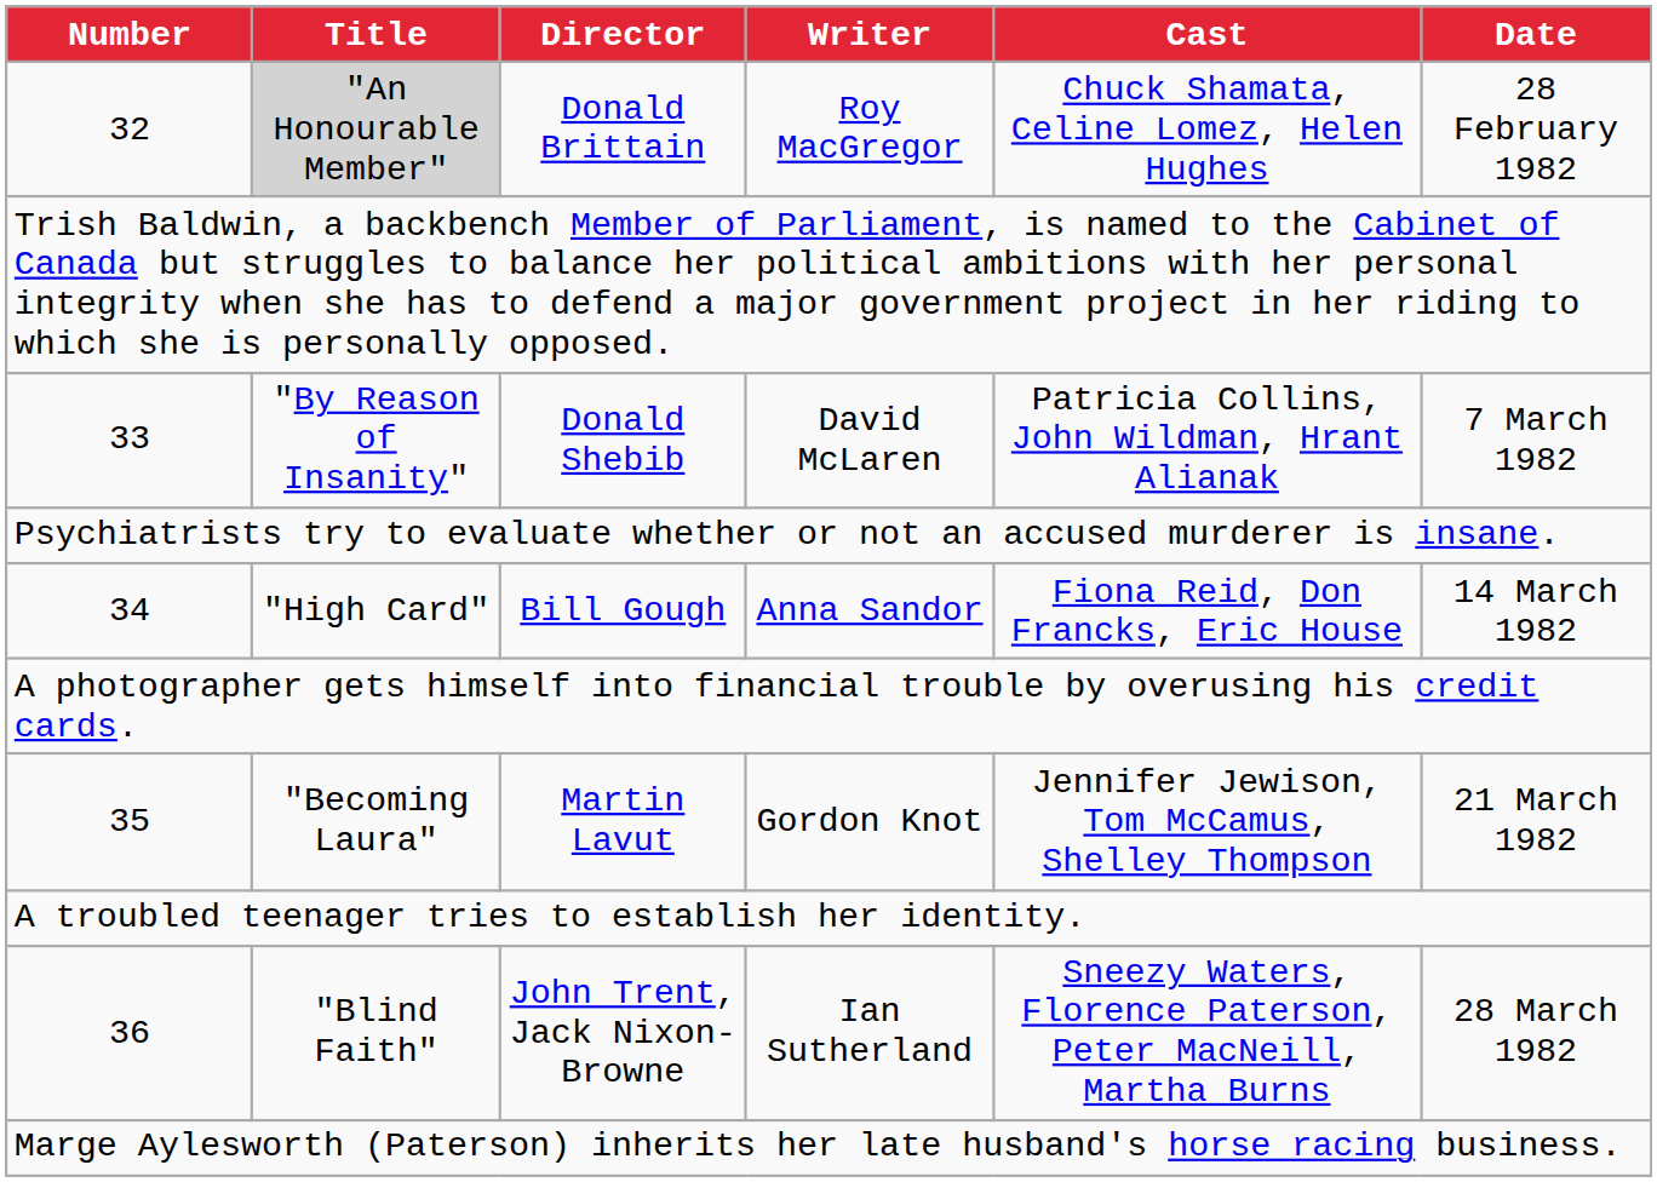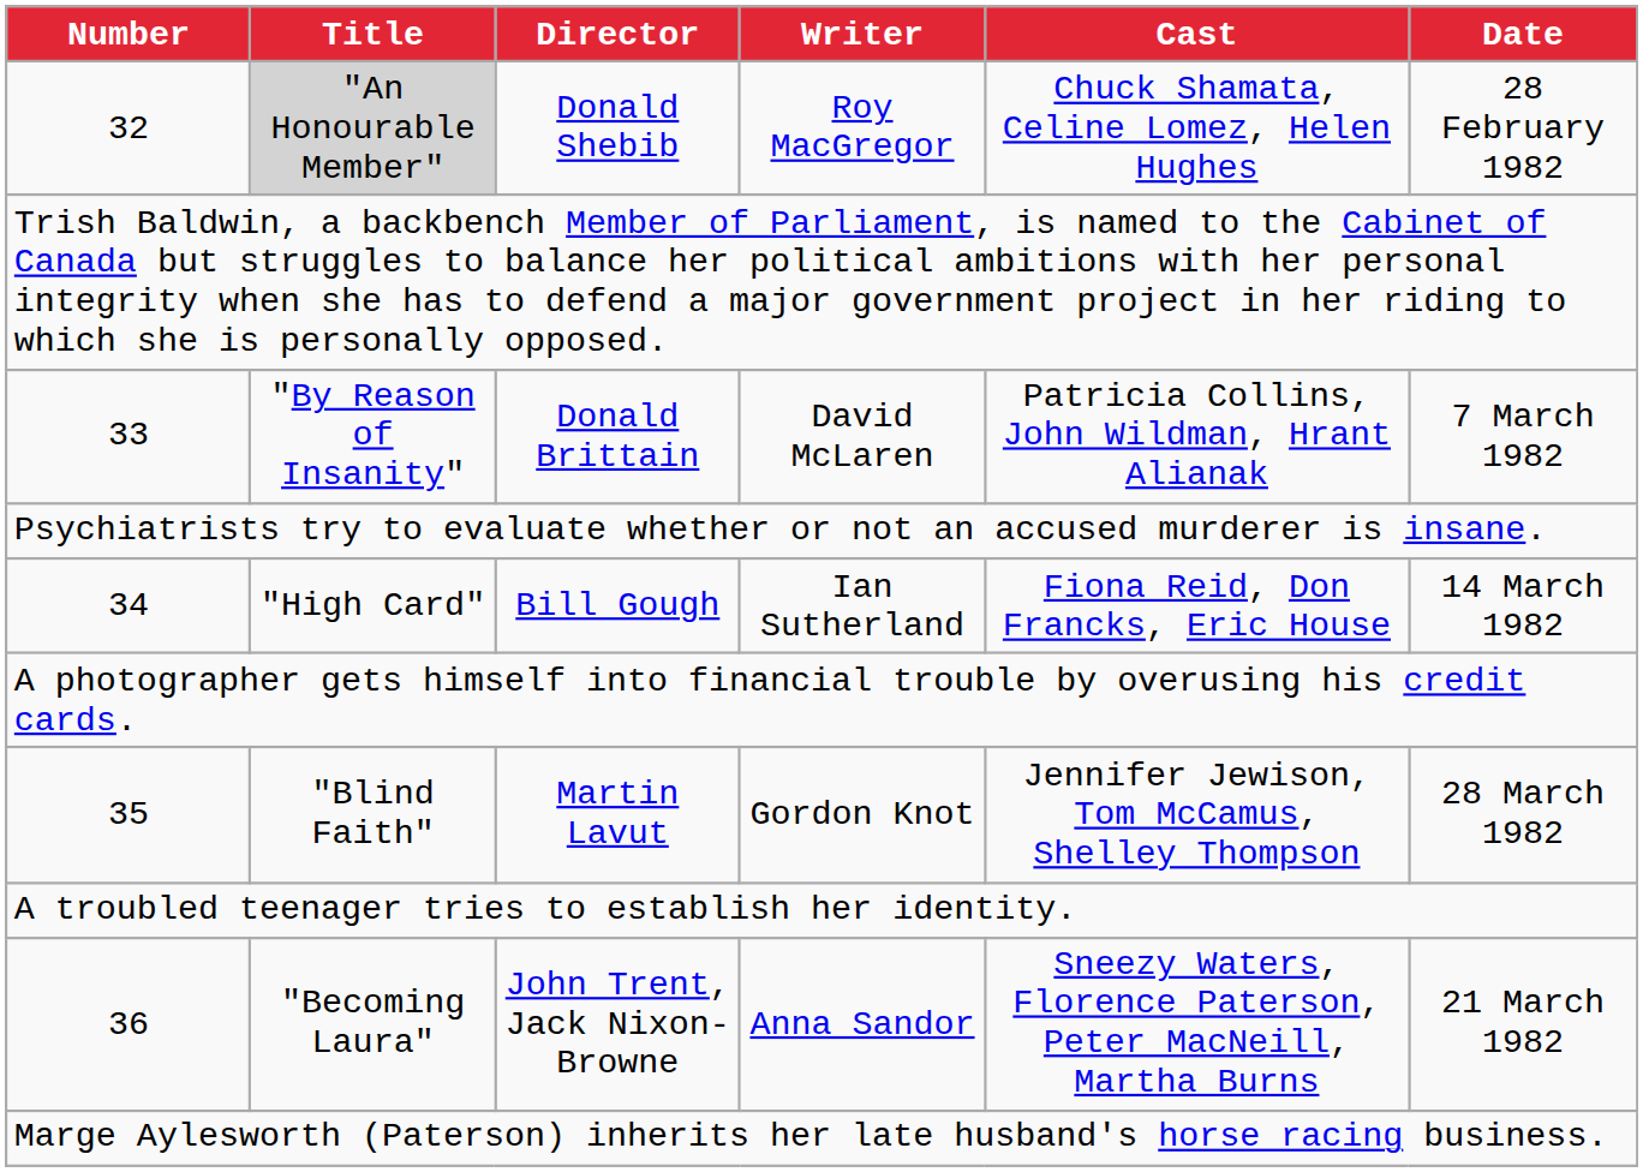32 | Director: Donald Brittain -> Donald Shebib
33 | Director: Donald Shebib -> Donald Brittain
34 | Writer: Anna Sandor -> Ian Sutherland
35 | Title: "Becoming Laura" -> "Blind Faith"
35 | Date: 21 March 1982 -> 28 March 1982
36 | Title: "Blind Faith" -> "Becoming Laura"
36 | Writer: Ian Sutherland -> Anna Sandor
36 | Date: 28 March 1982 -> 21 March 1982
